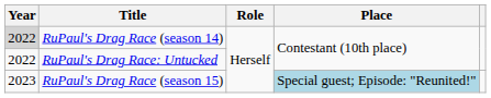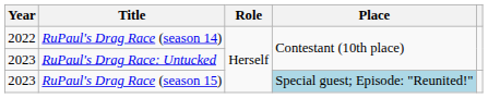RuPaul's Drag Race (season 14) | Year: lightgrey background -> no background
RuPaul's Drag Race: Untucked | Year: 2022 -> 2023
